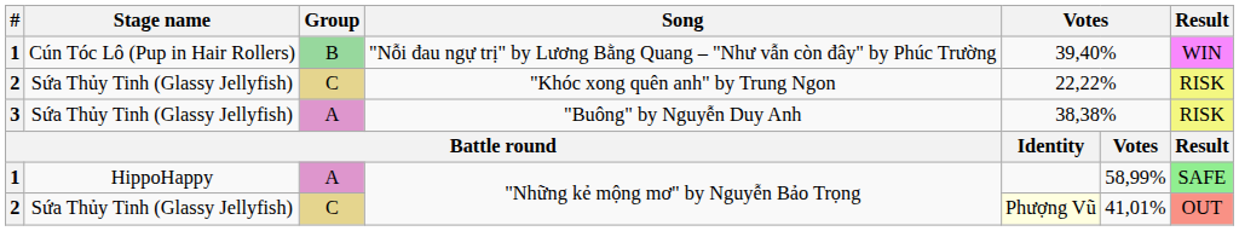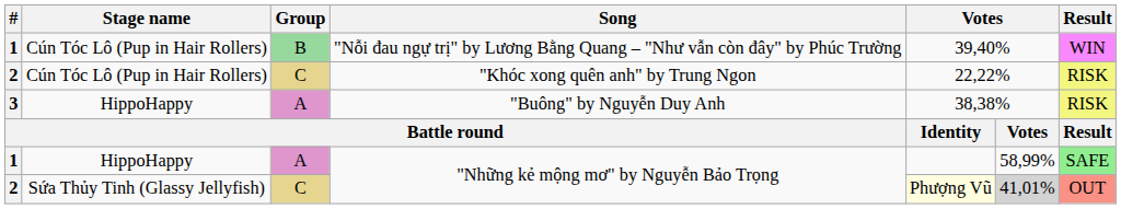"Khóc xong quên anh" by Trung Ngon | Stage name: Sứa Thủy Tinh (Glassy Jellyfish) -> Cún Tóc Lô (Pup in Hair Rollers)
"Buông" by Nguyễn Duy Anh | Stage name: Sứa Thủy Tinh (Glassy Jellyfish) -> HippoHappy
2 / "Những kẻ mộng mơ" by Nguyễn Bảo Trọng | column 6: no background -> lightgrey background
